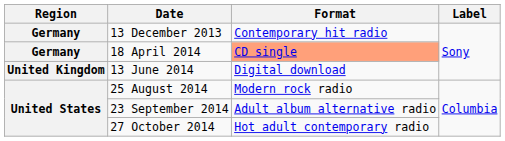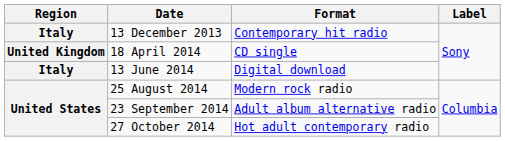13 December 2013 | Region: Germany -> Italy
18 April 2014 | Region: Germany -> United Kingdom
18 April 2014 | Format: lightsalmon background -> no background
13 June 2014 | Region: United Kingdom -> Italy
